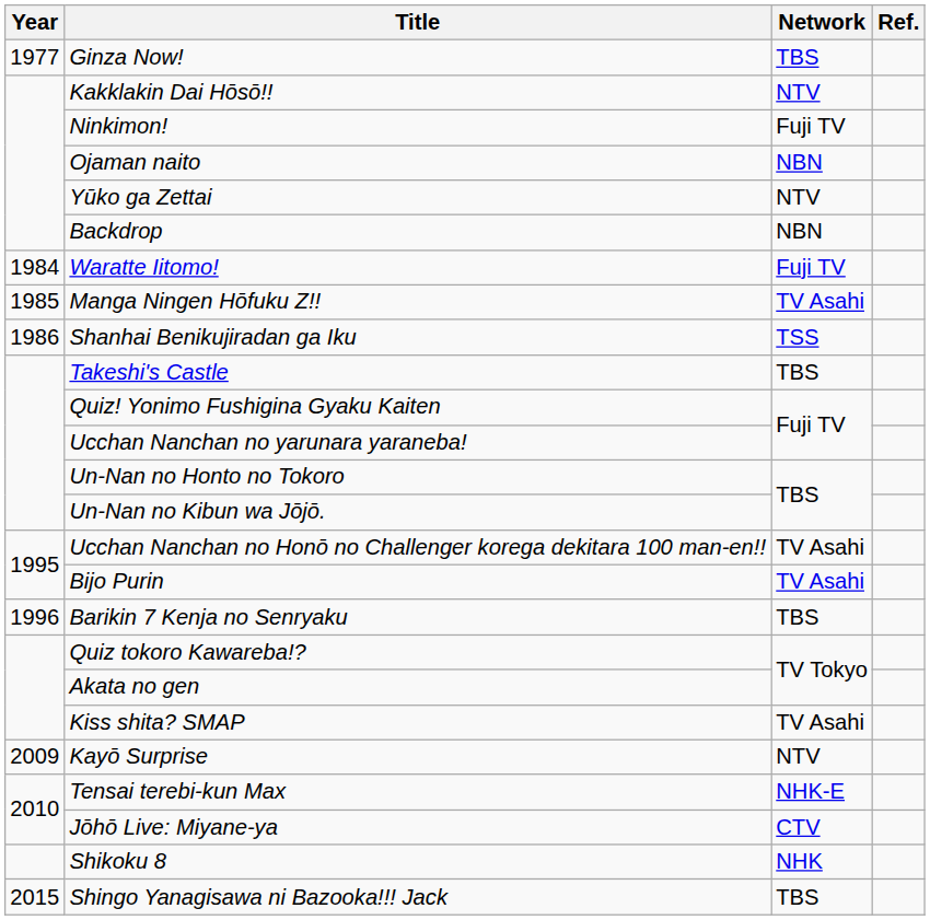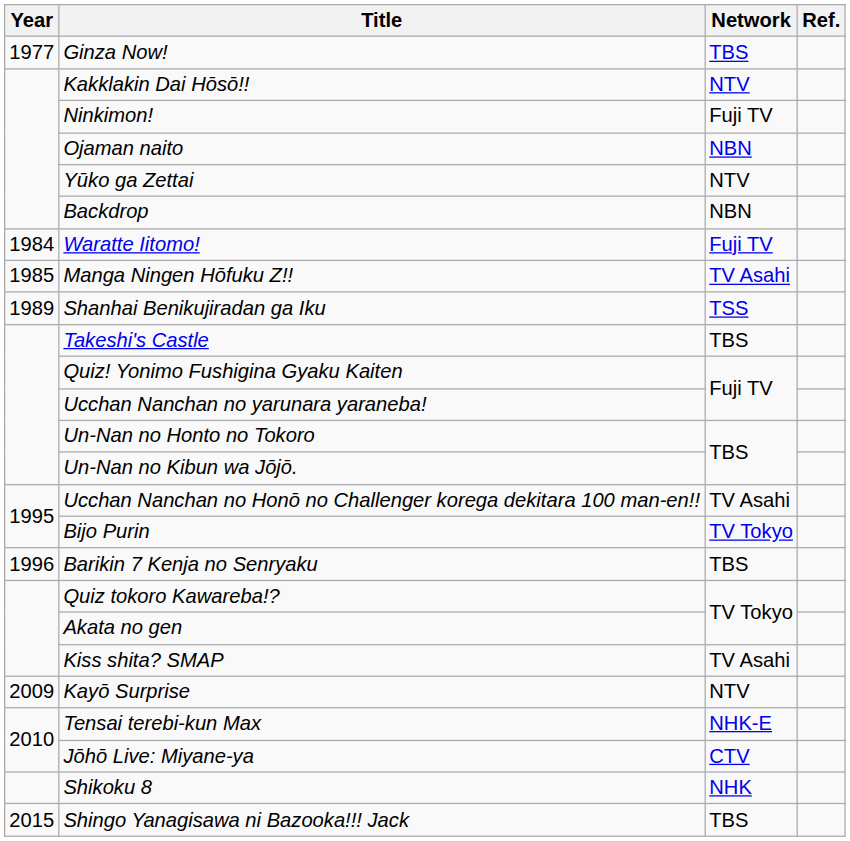Shanhai Benikujiradan ga Iku | Year: 1986 -> 1989
Bijo Purin | Network: TV Asahi -> TV Tokyo
